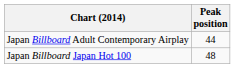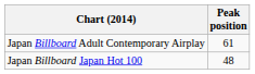Japan Billboard Adult Contemporary Airplay | Peak position: 44 -> 61
